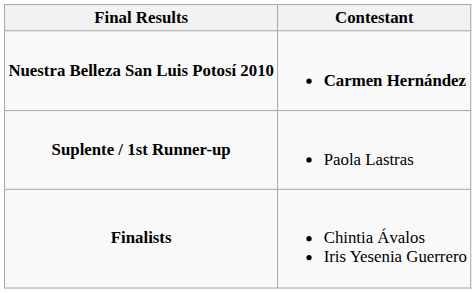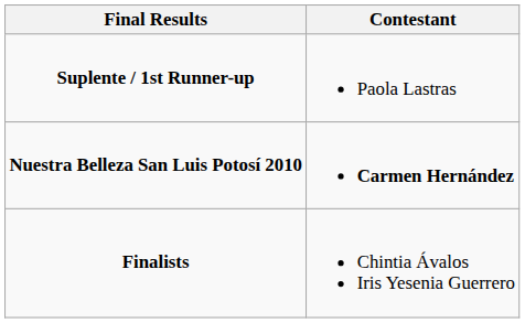rows swapped: Nuestra Belleza San Luis Potosí 2010 <-> Suplente / 1st Runner-up
